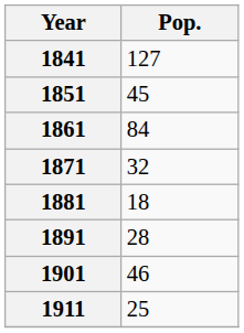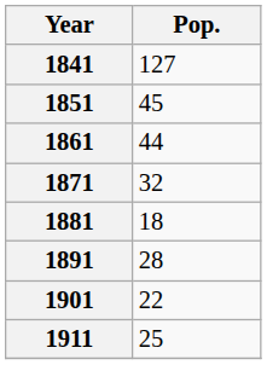1861 | Pop.: 84 -> 44
1901 | Pop.: 46 -> 22
